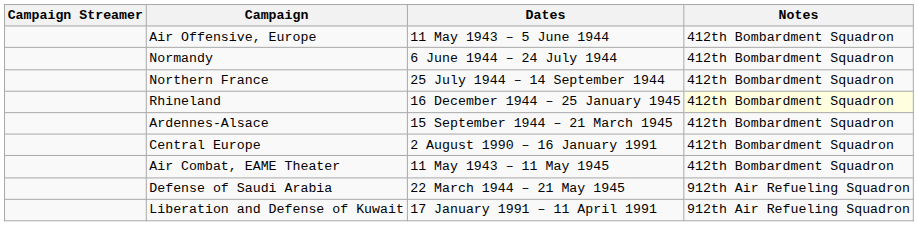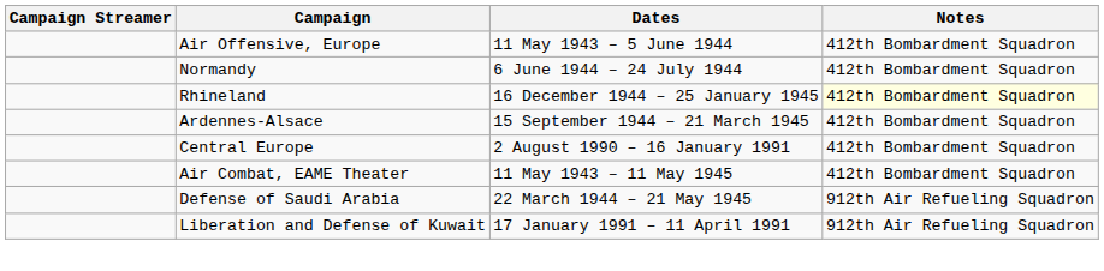- row: Northern France | 25 July 1944 – 14 September 1944 | 412th Bombardment Squadron
